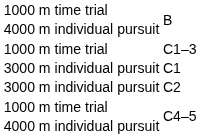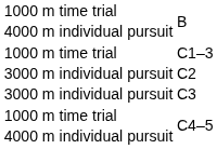- row: 3000 m individual pursuit | C1
+ row: 3000 m individual pursuit | C3
